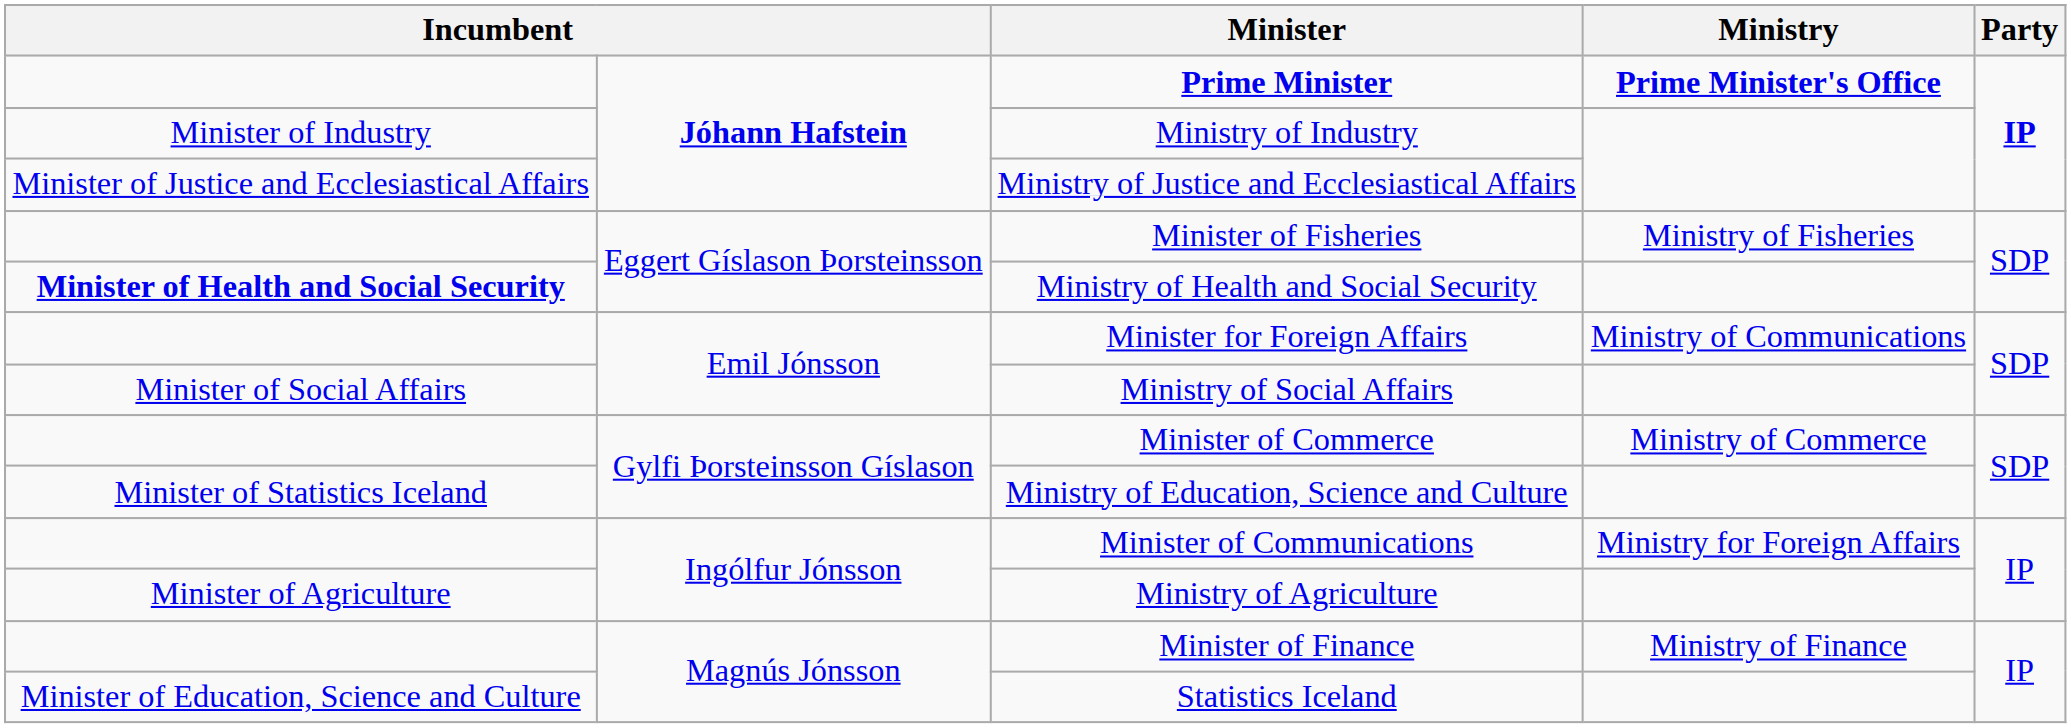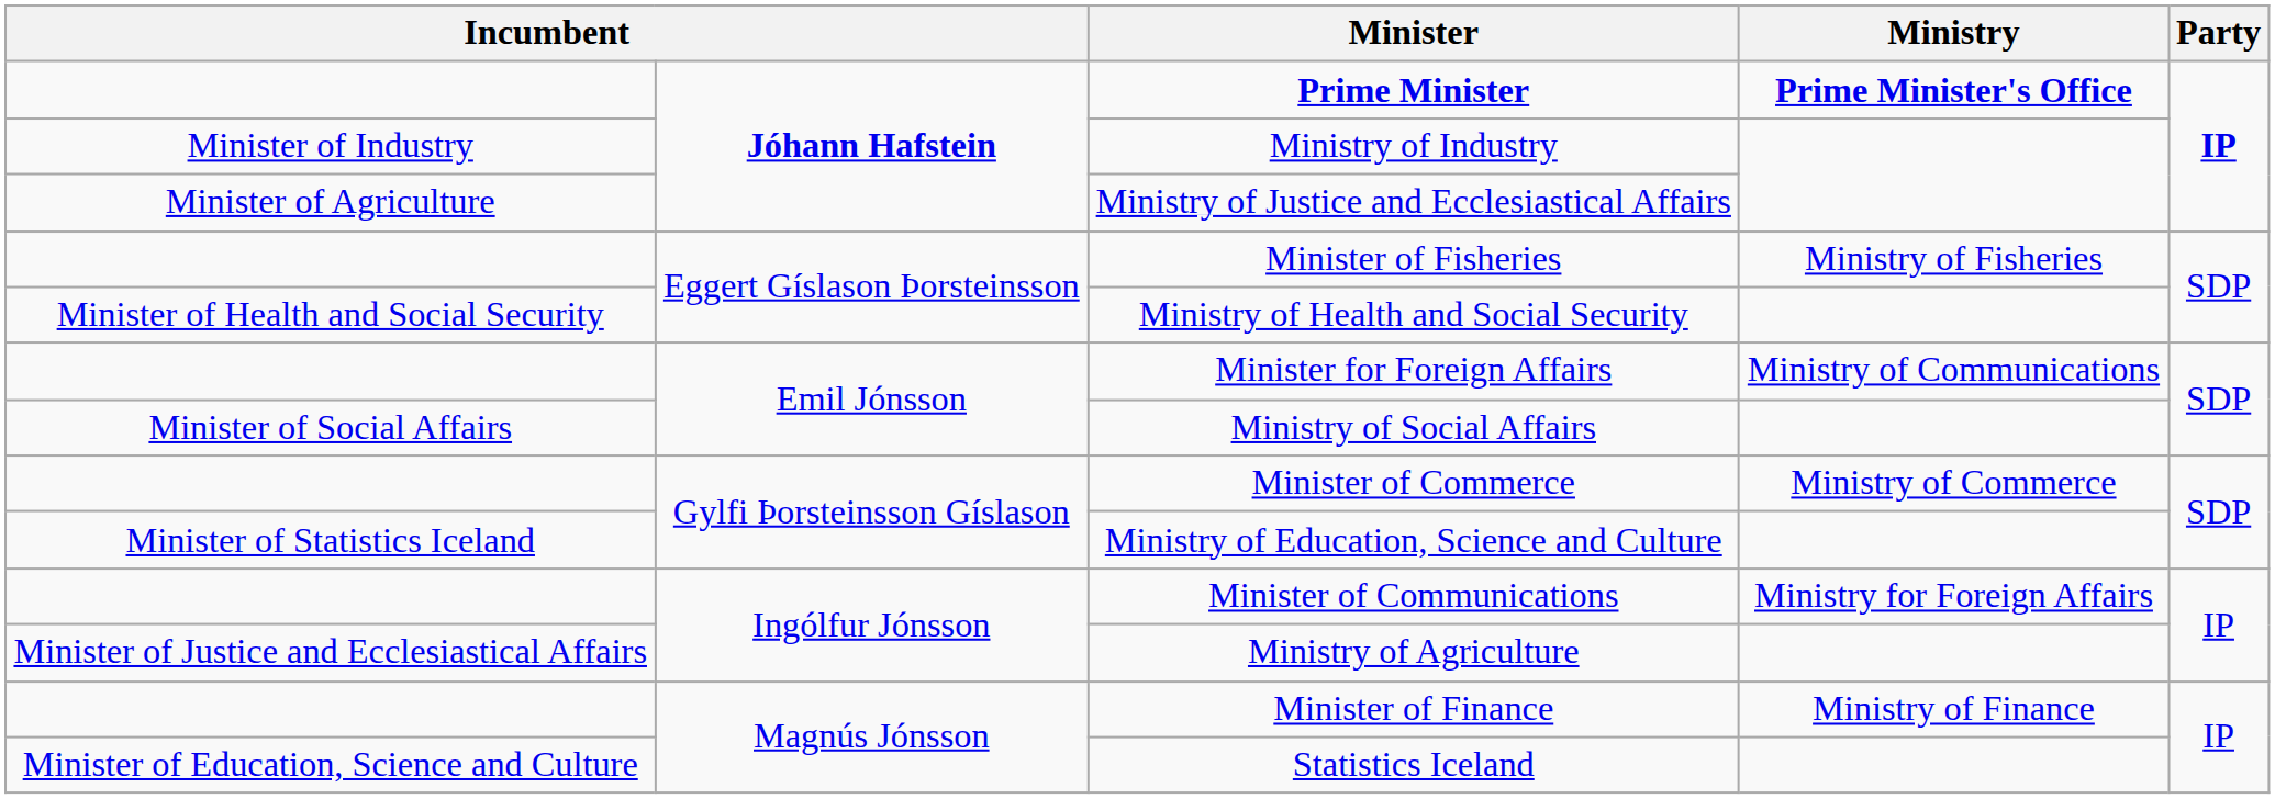Ministry of Justice and Ecclesiastical Affairs | column 1: Minister of Justice and Ecclesiastical Affairs -> Minister of Agriculture
Ministry of Health and Social Security | column 1: bold -> normal
Ministry of Agriculture | column 1: Minister of Agriculture -> Minister of Justice and Ecclesiastical Affairs
